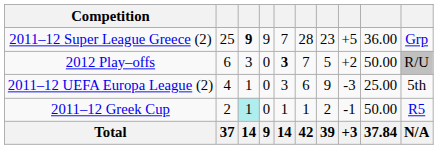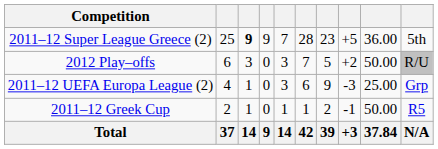2011–12 Super League Greece (2) | column 10: Grp -> 5th
2012 Play–offs | column 5: bold -> normal
2011–12 UEFA Europa League (2) | column 10: 5th -> Grp
2011–12 Greek Cup | column 3: paleturquoise background -> no background
